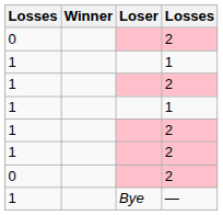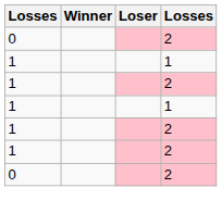- row: 1 | Bye | —
